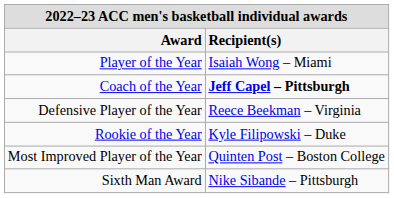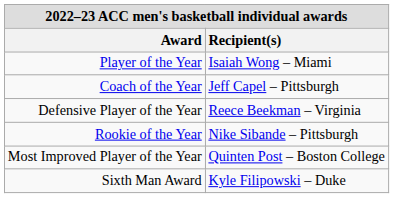Coach of the Year | Recipient(s): bold -> normal
Rookie of the Year | Recipient(s): Kyle Filipowski – Duke -> Nike Sibande – Pittsburgh
Sixth Man Award | Recipient(s): Nike Sibande – Pittsburgh -> Kyle Filipowski – Duke
